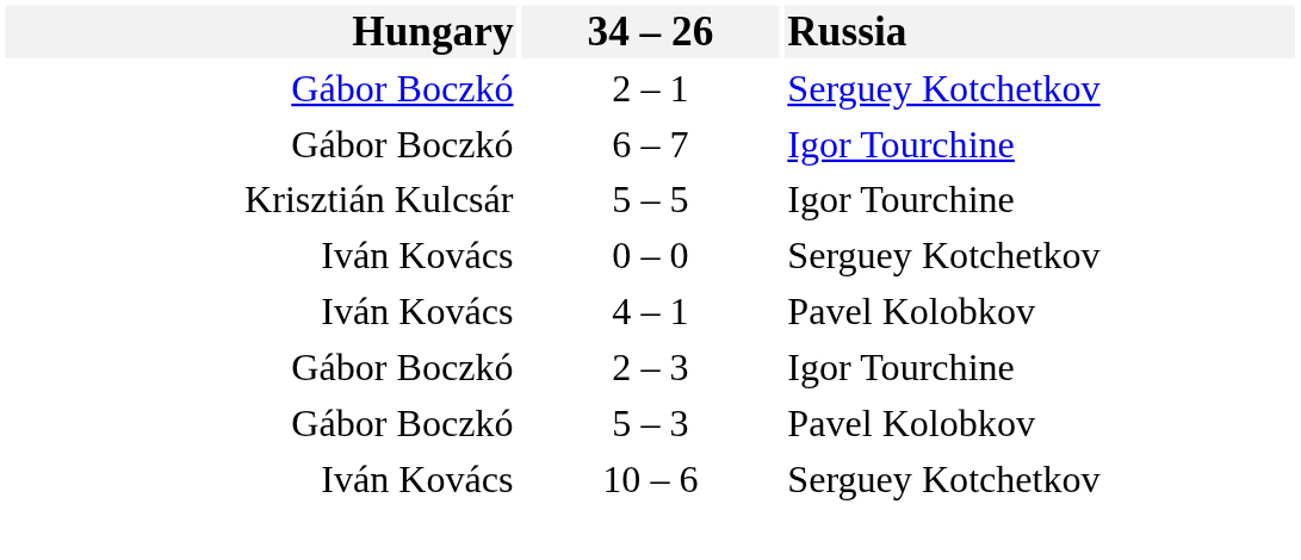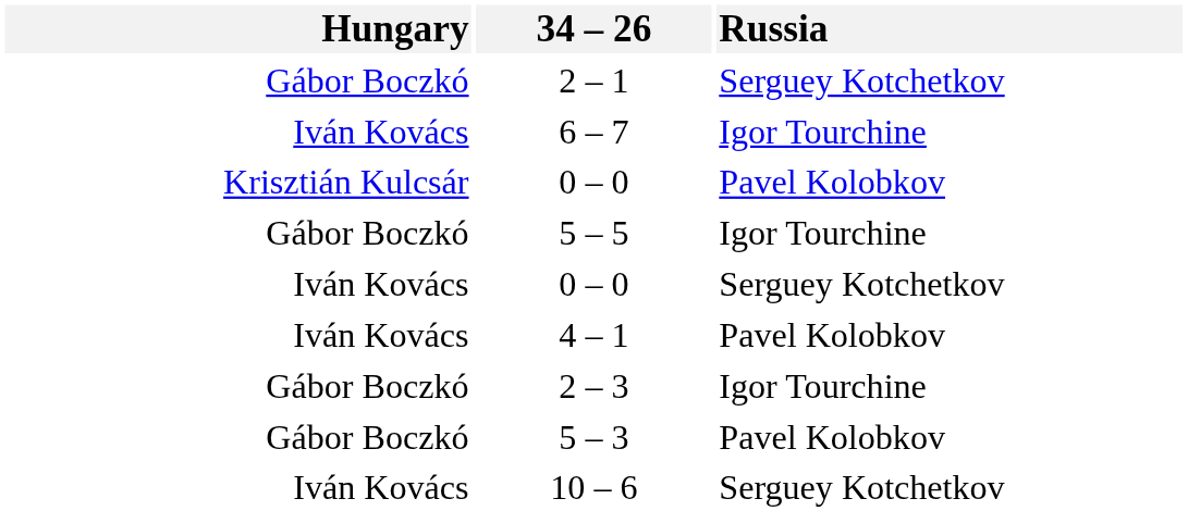6 – 7 | Hungary: Gábor Boczkó -> Iván Kovács
+ row: Krisztián Kulcsár | 0 – 0 | Pavel Kolobkov
5 – 5 | Hungary: Krisztián Kulcsár -> Gábor Boczkó
